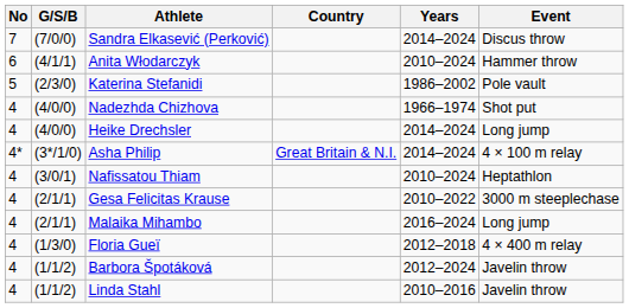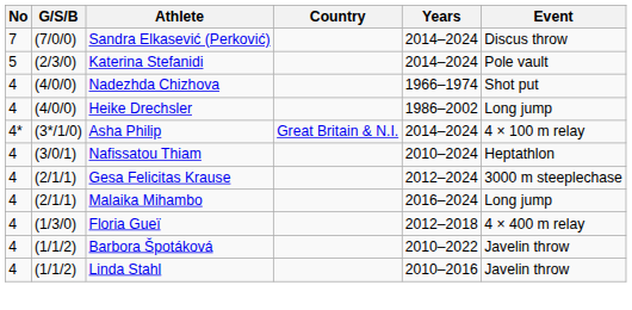- row: 6 | (4/1/1) | Anita Włodarczyk | 2010–2024 | Hammer throw
Katerina Stefanidi | Years: 1986–2002 -> 2014–2024
Heike Drechsler | Years: 2014–2024 -> 1986–2002
Gesa Felicitas Krause | Years: 2010–2022 -> 2012–2024
Barbora Špotáková | Years: 2012–2024 -> 2010–2022
